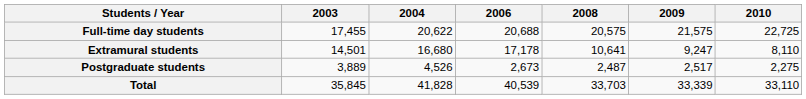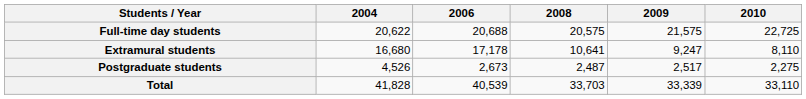- column: 2003 | 17,455 | 14,501 | 3,889 | 35,845
